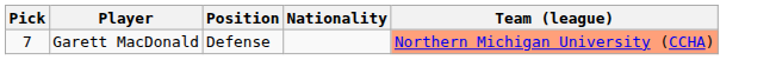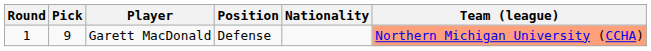+ column: Round | 1
Garett MacDonald | Pick: 7 -> 9
